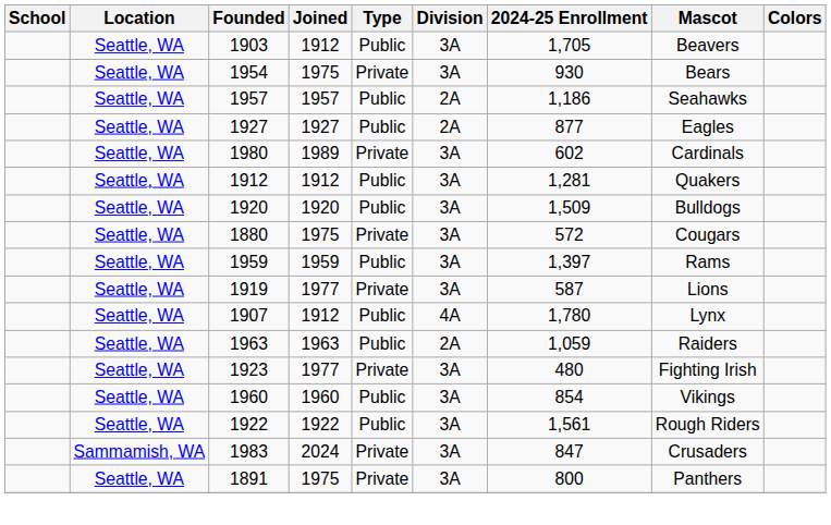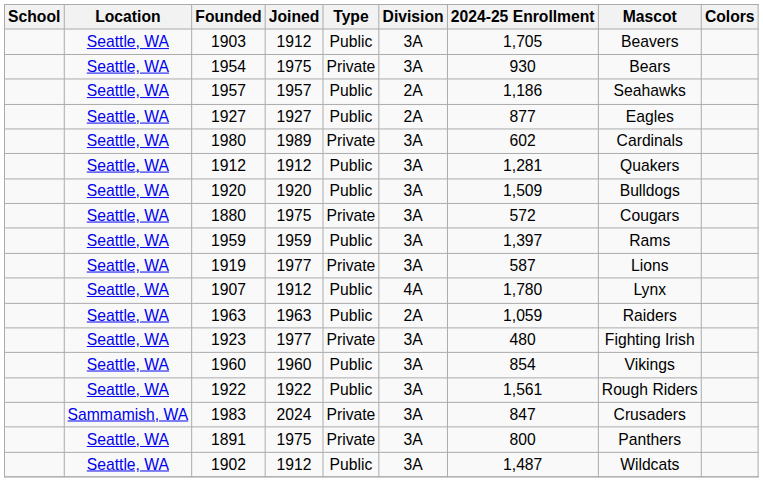+ row: Seattle, WA | 1902 | 1912 | Public | 3A | 1,487 | Wildcats
